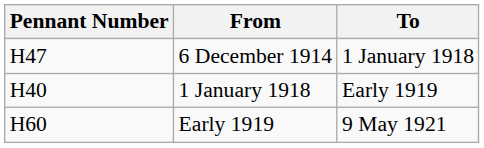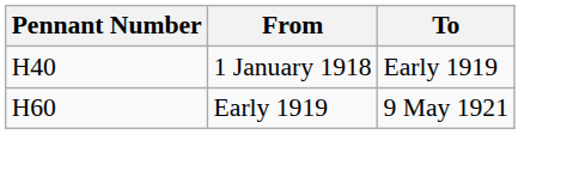- row: H47 | 6 December 1914 | 1 January 1918
